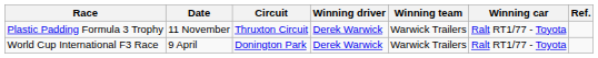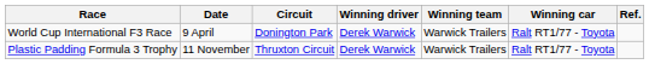rows swapped: World Cup International F3 Race <-> Plastic Padding Formula 3 Trophy
